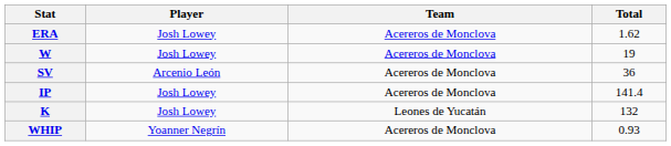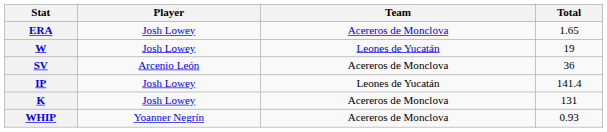ERA | Total: 1.62 -> 1.65
W | Team: Acereros de Monclova -> Leones de Yucatán
IP | Team: Acereros de Monclova -> Leones de Yucatán
K | Team: Leones de Yucatán -> Acereros de Monclova
K | Total: 132 -> 131
